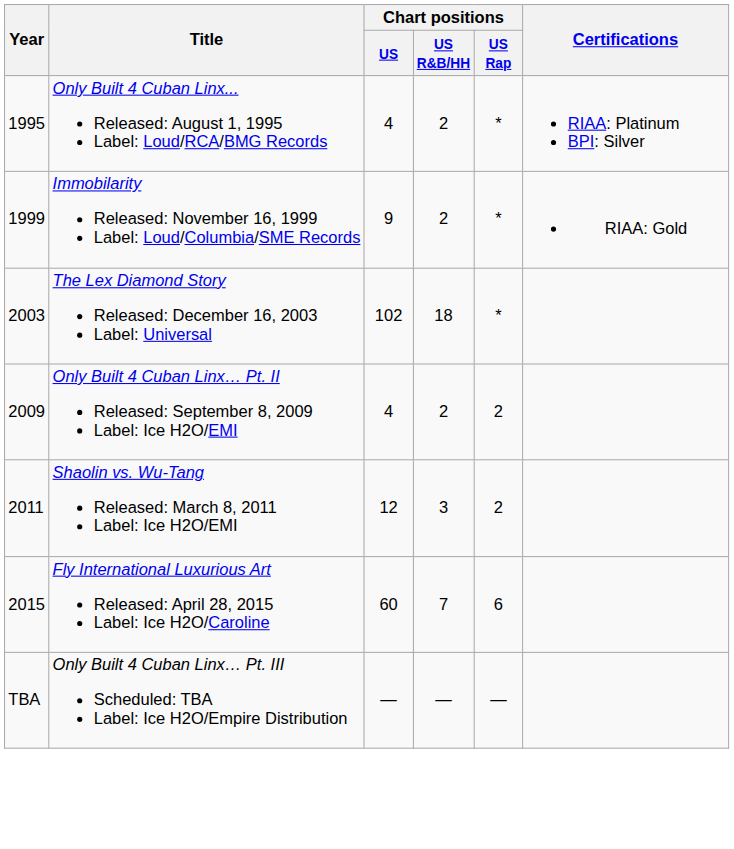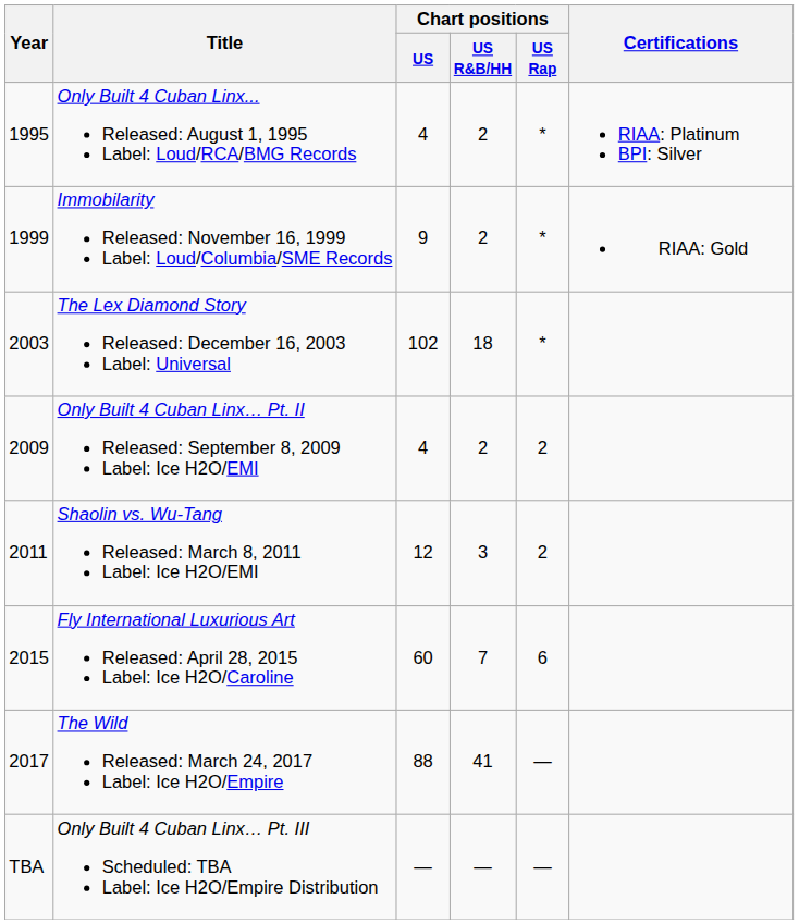+ row: 2017 | The Wild Released: March 24, 2017 Label: Ice H2O/Empire | 88 | 41 | —
